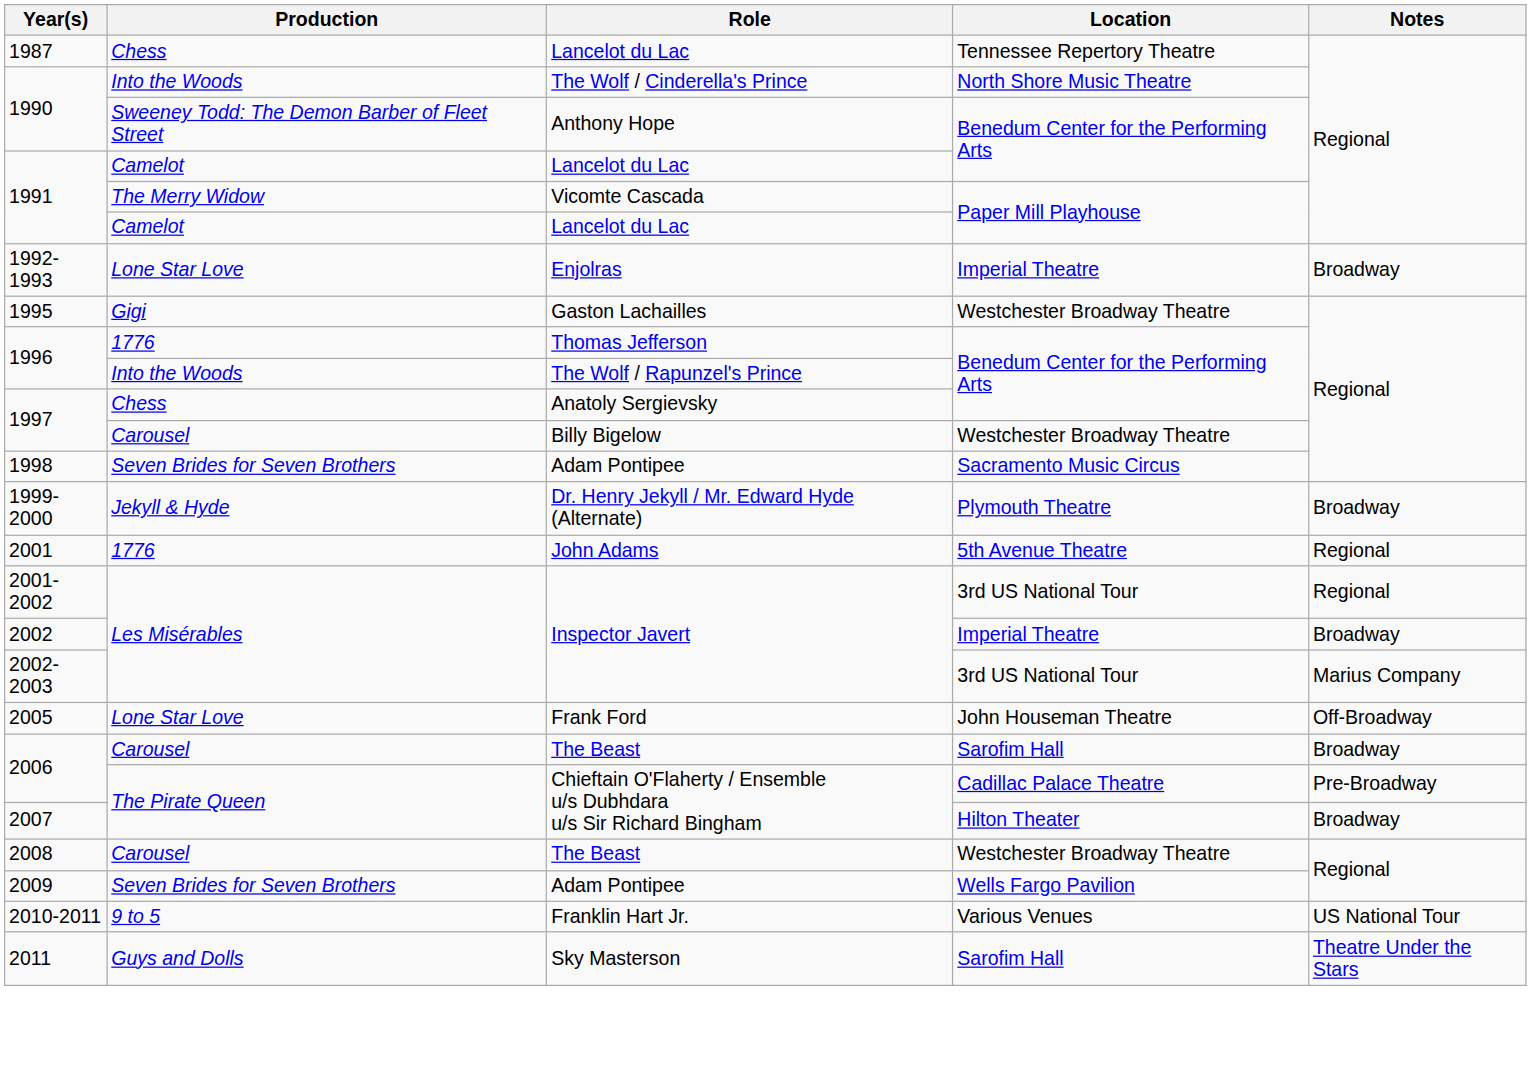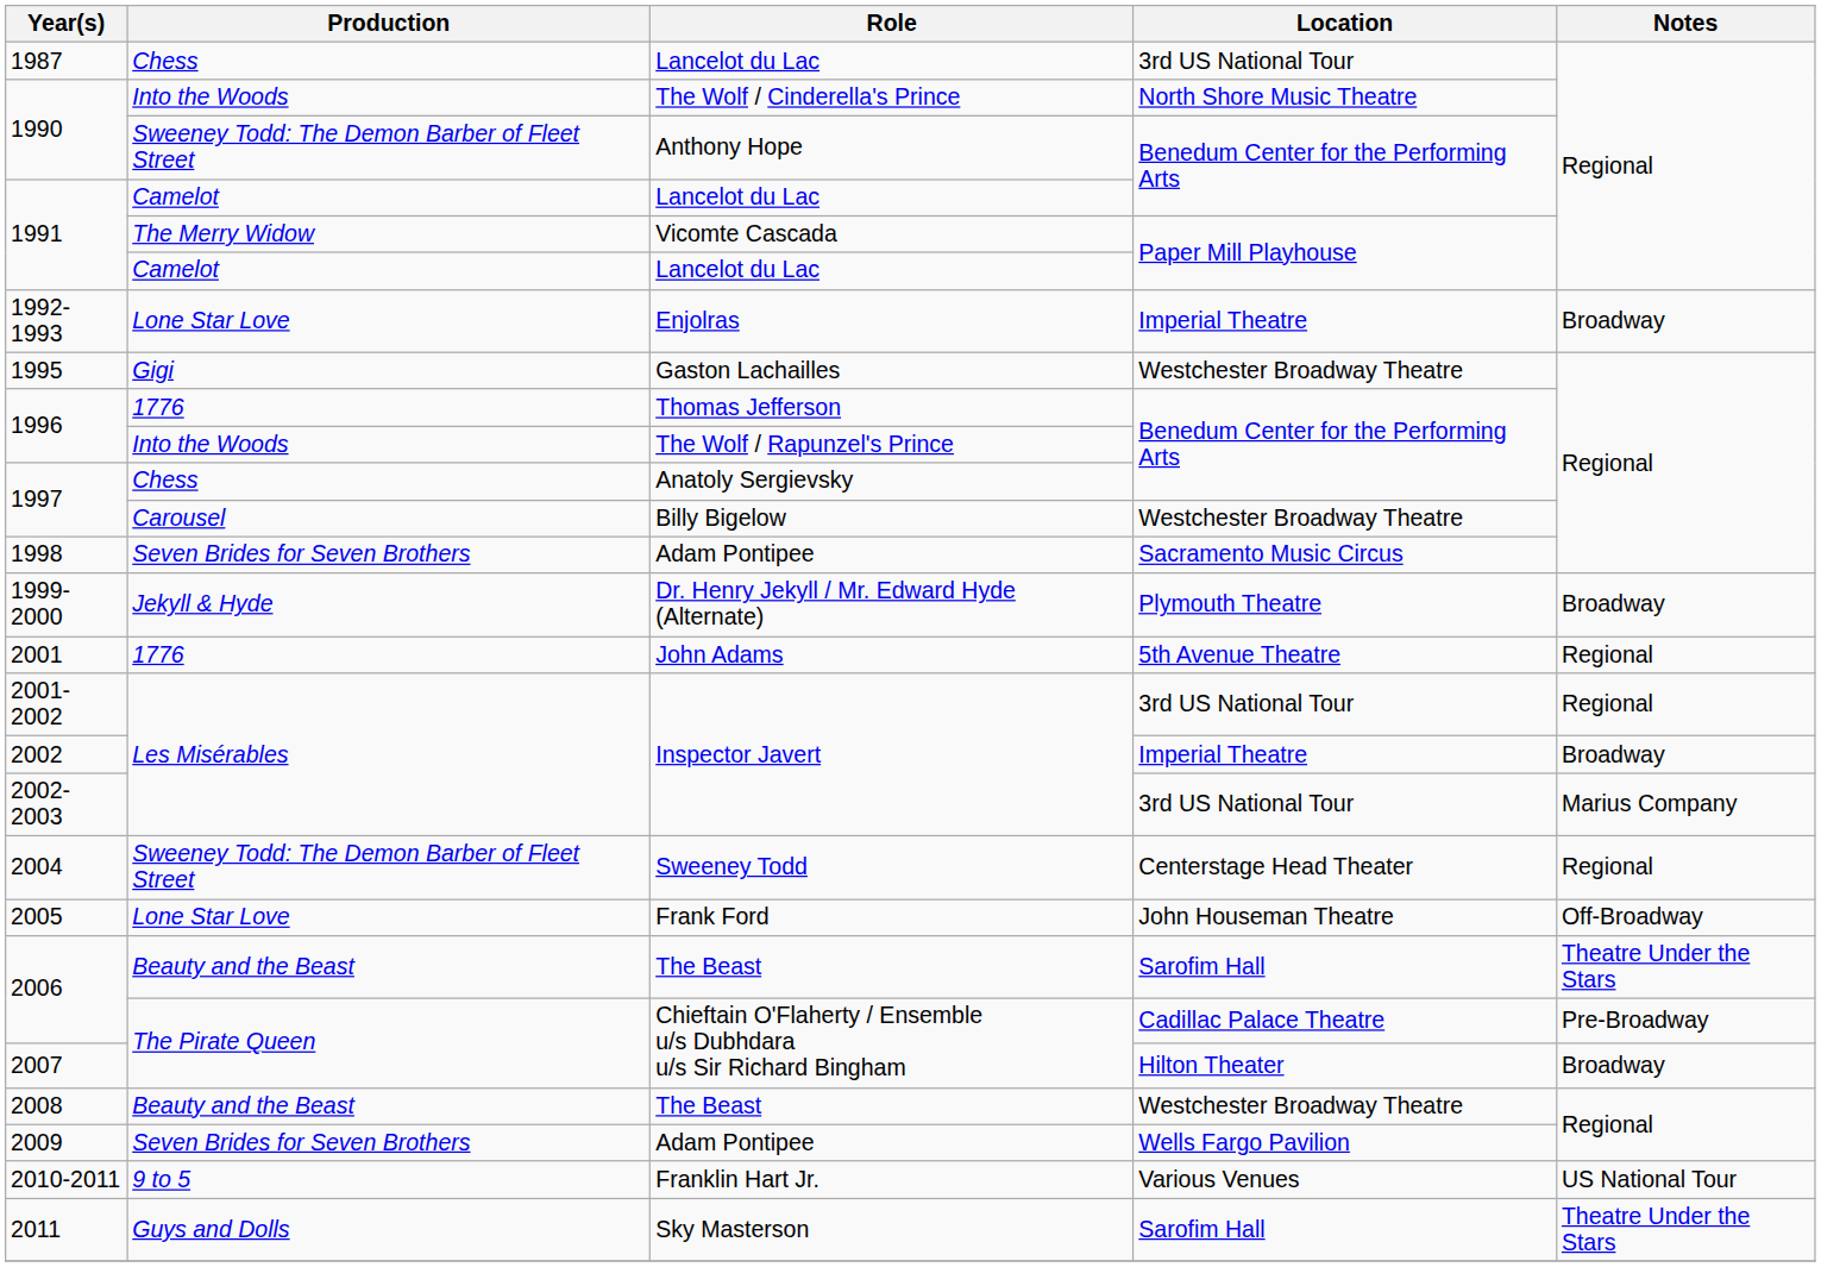1987 | Location: Tennessee Repertory Theatre -> 3rd US National Tour
+ row: 2004 | Sweeney Todd: The Demon Barber of Fleet Street | Sweeney Todd | Centerstage Head Theater | Regional
2006 / The Beast | Production: Carousel -> Beauty and the Beast
2006 / The Beast | Notes: Broadway -> Theatre Under the Stars
2008 | Production: Carousel -> Beauty and the Beast
